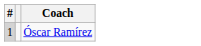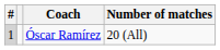+ column: Number of matches | 20 (All)
